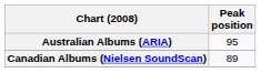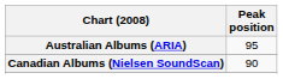Canadian Albums (Nielsen SoundScan) | Peak position: 89 -> 90
